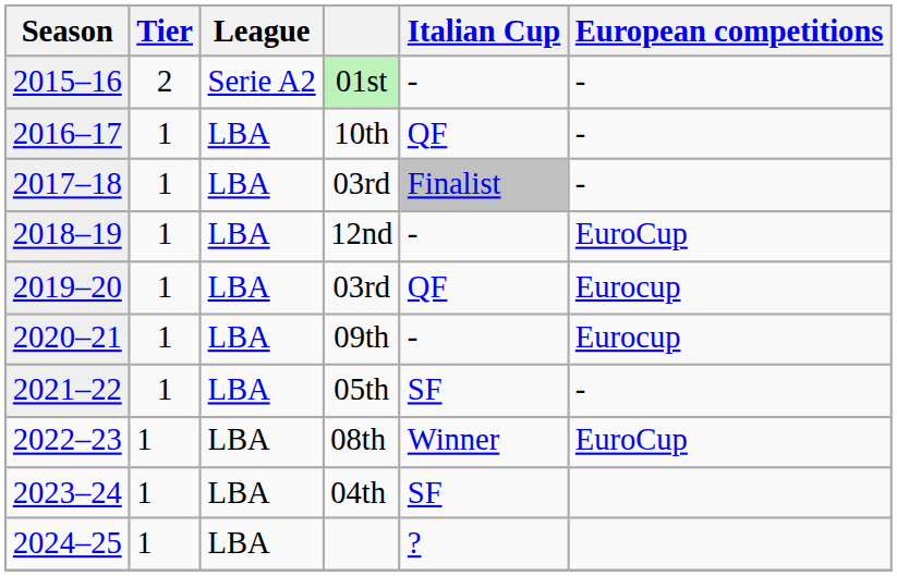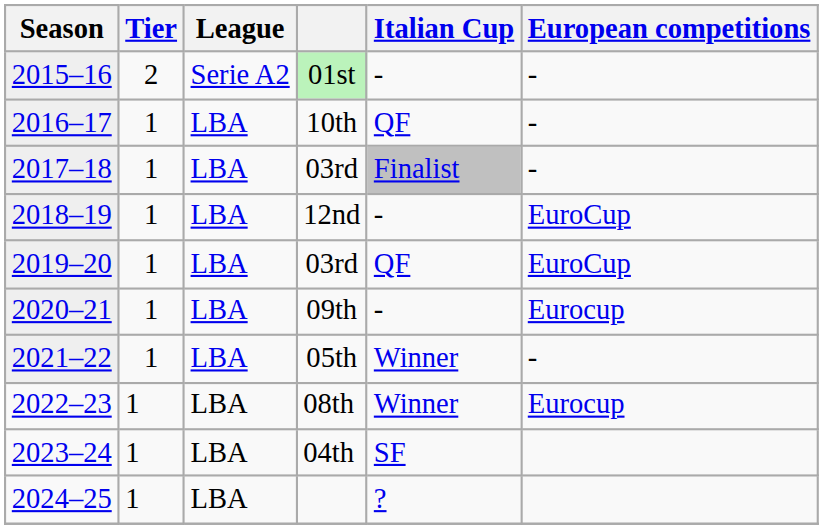2019–20 / 03rd | European competitions: Eurocup -> EuroCup
05th | Italian Cup: SF -> Winner
08th | European competitions: EuroCup -> Eurocup
